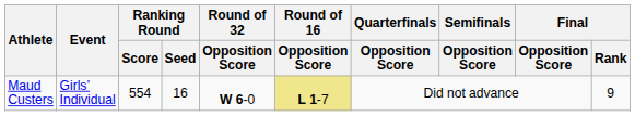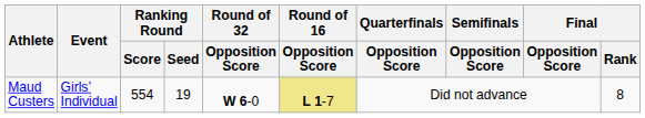Maud Custers | Ranking Round / Seed: 16 -> 19
Maud Custers | Final / Rank: 9 -> 8
